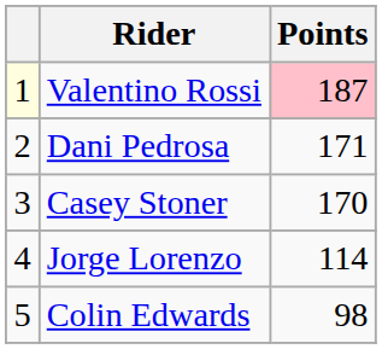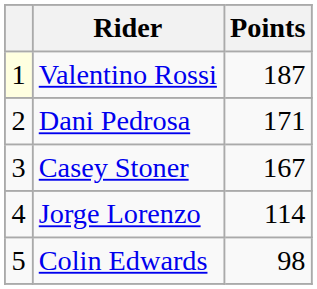Valentino Rossi | Points: pink background -> no background
Casey Stoner | Points: 170 -> 167
